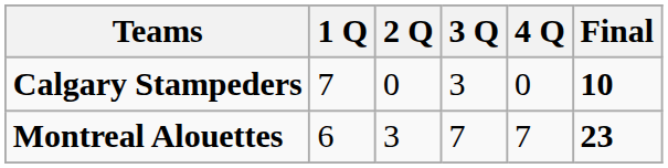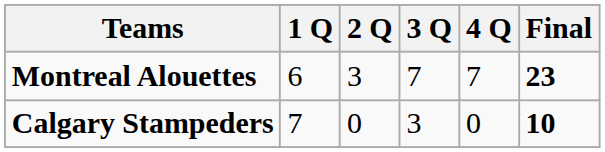rows swapped: Montreal Alouettes <-> Calgary Stampeders
